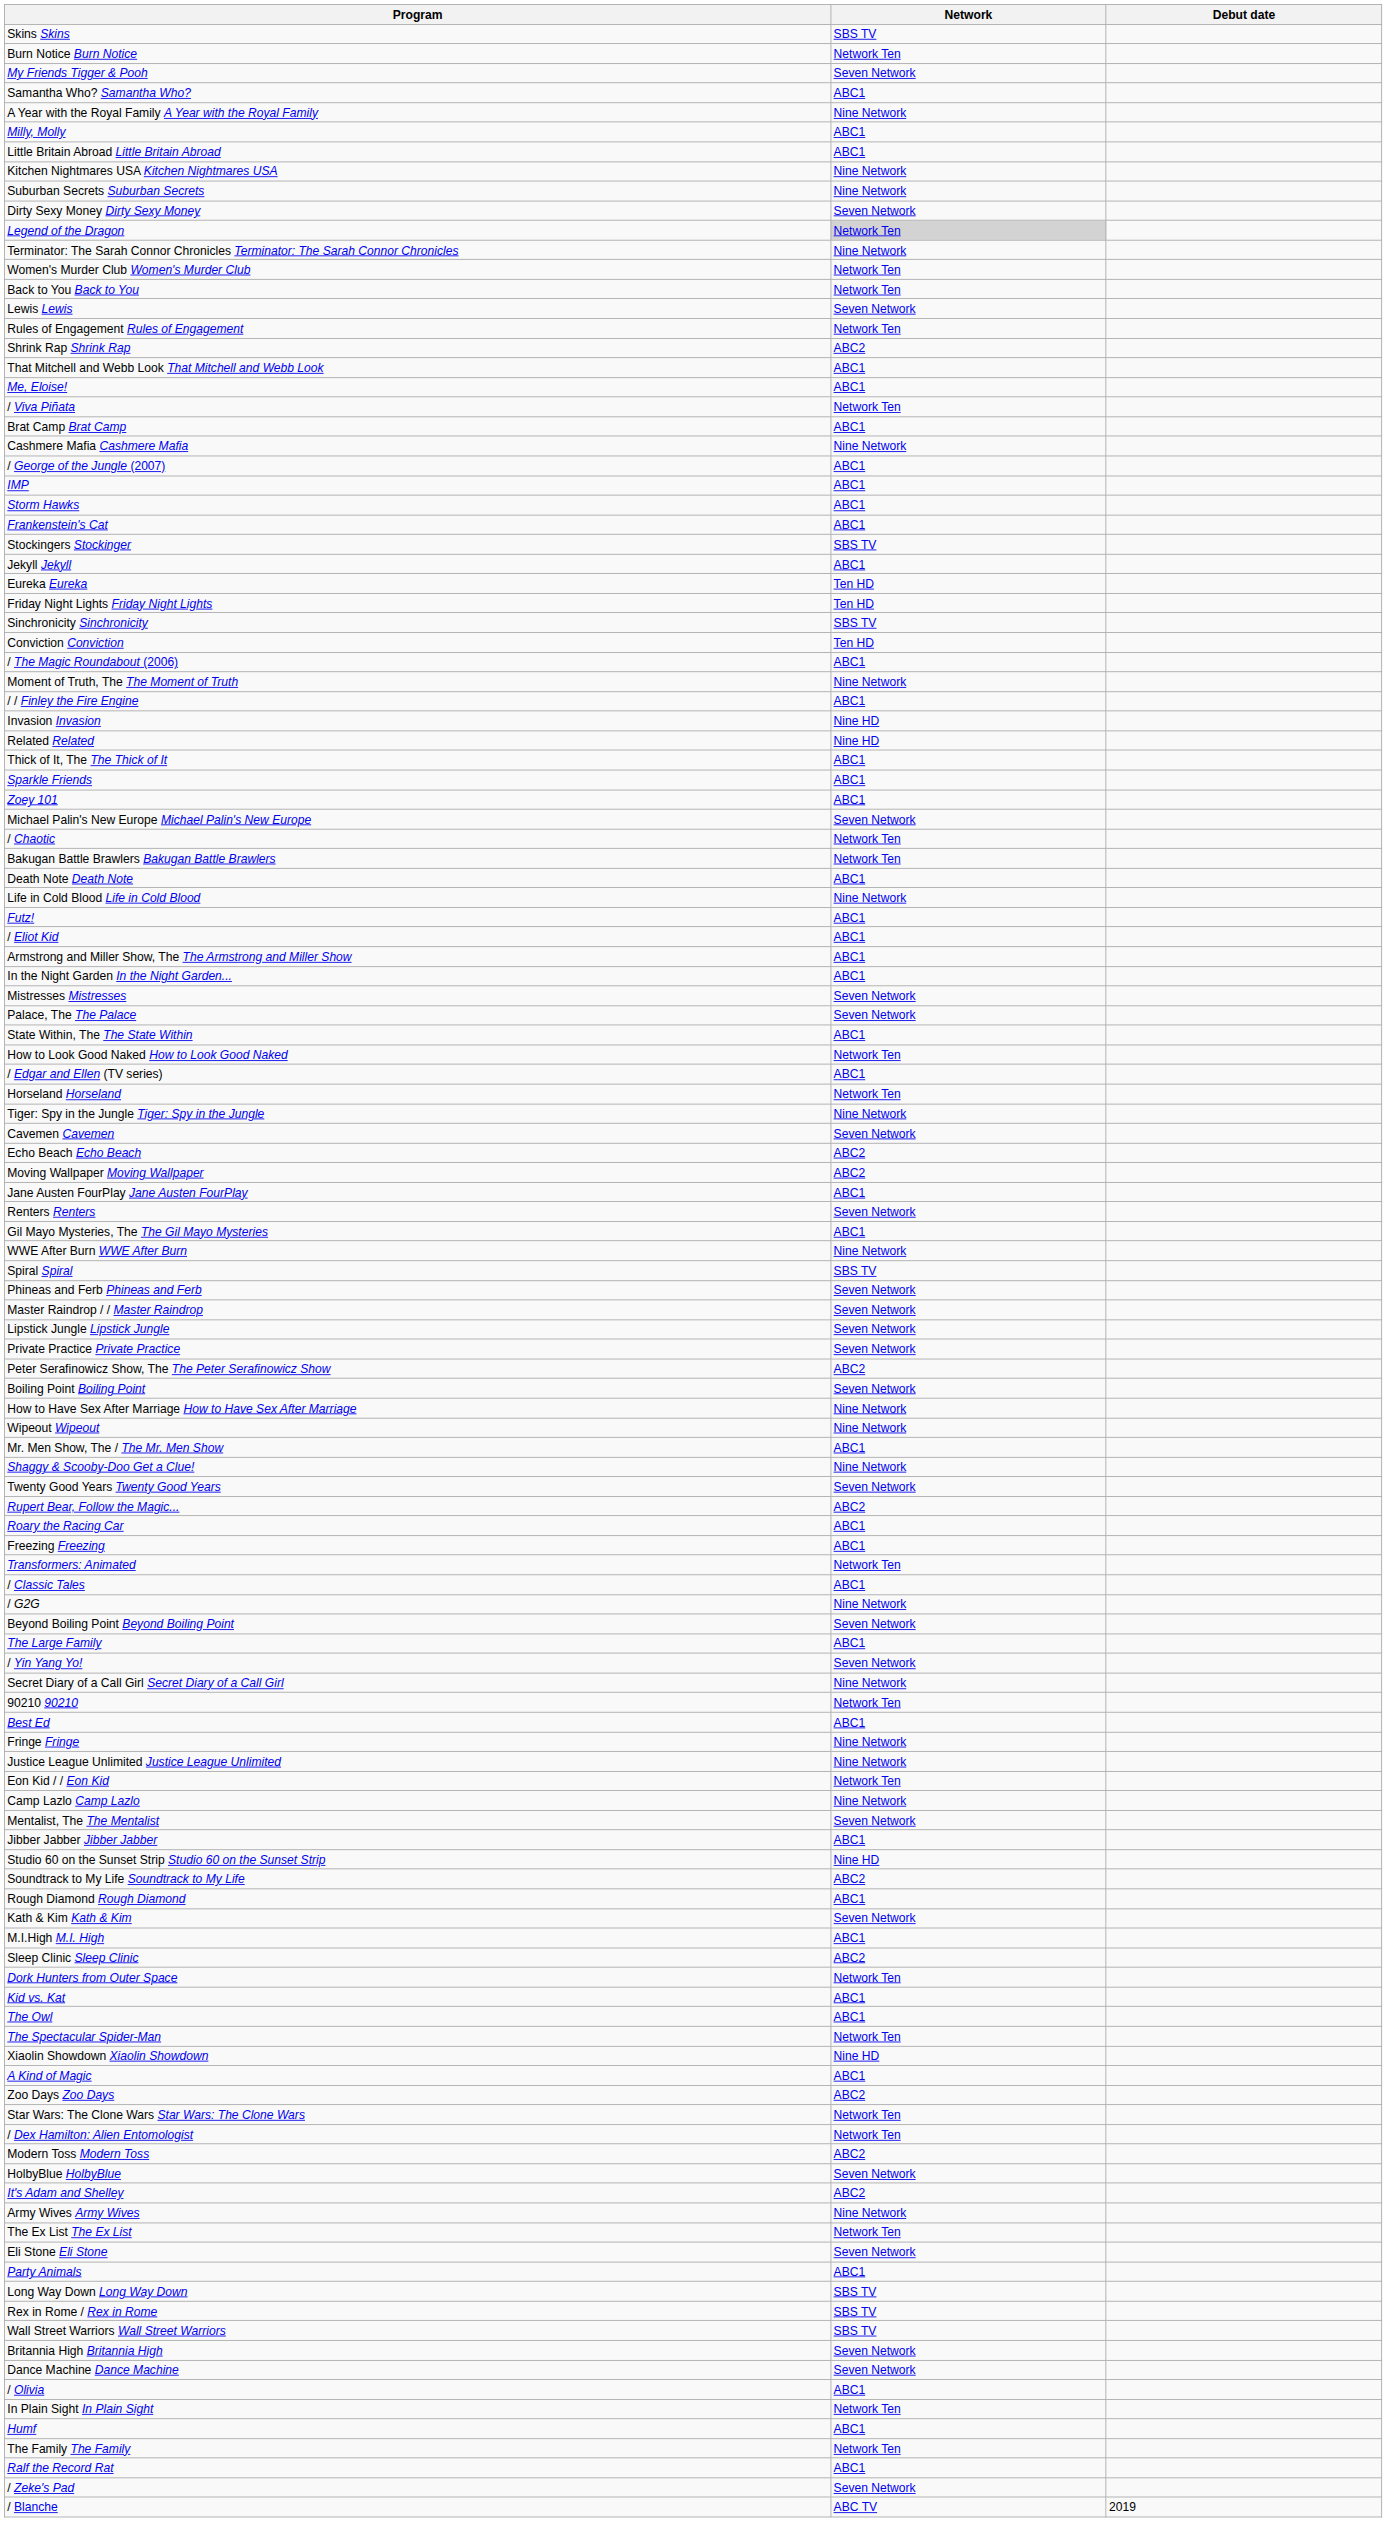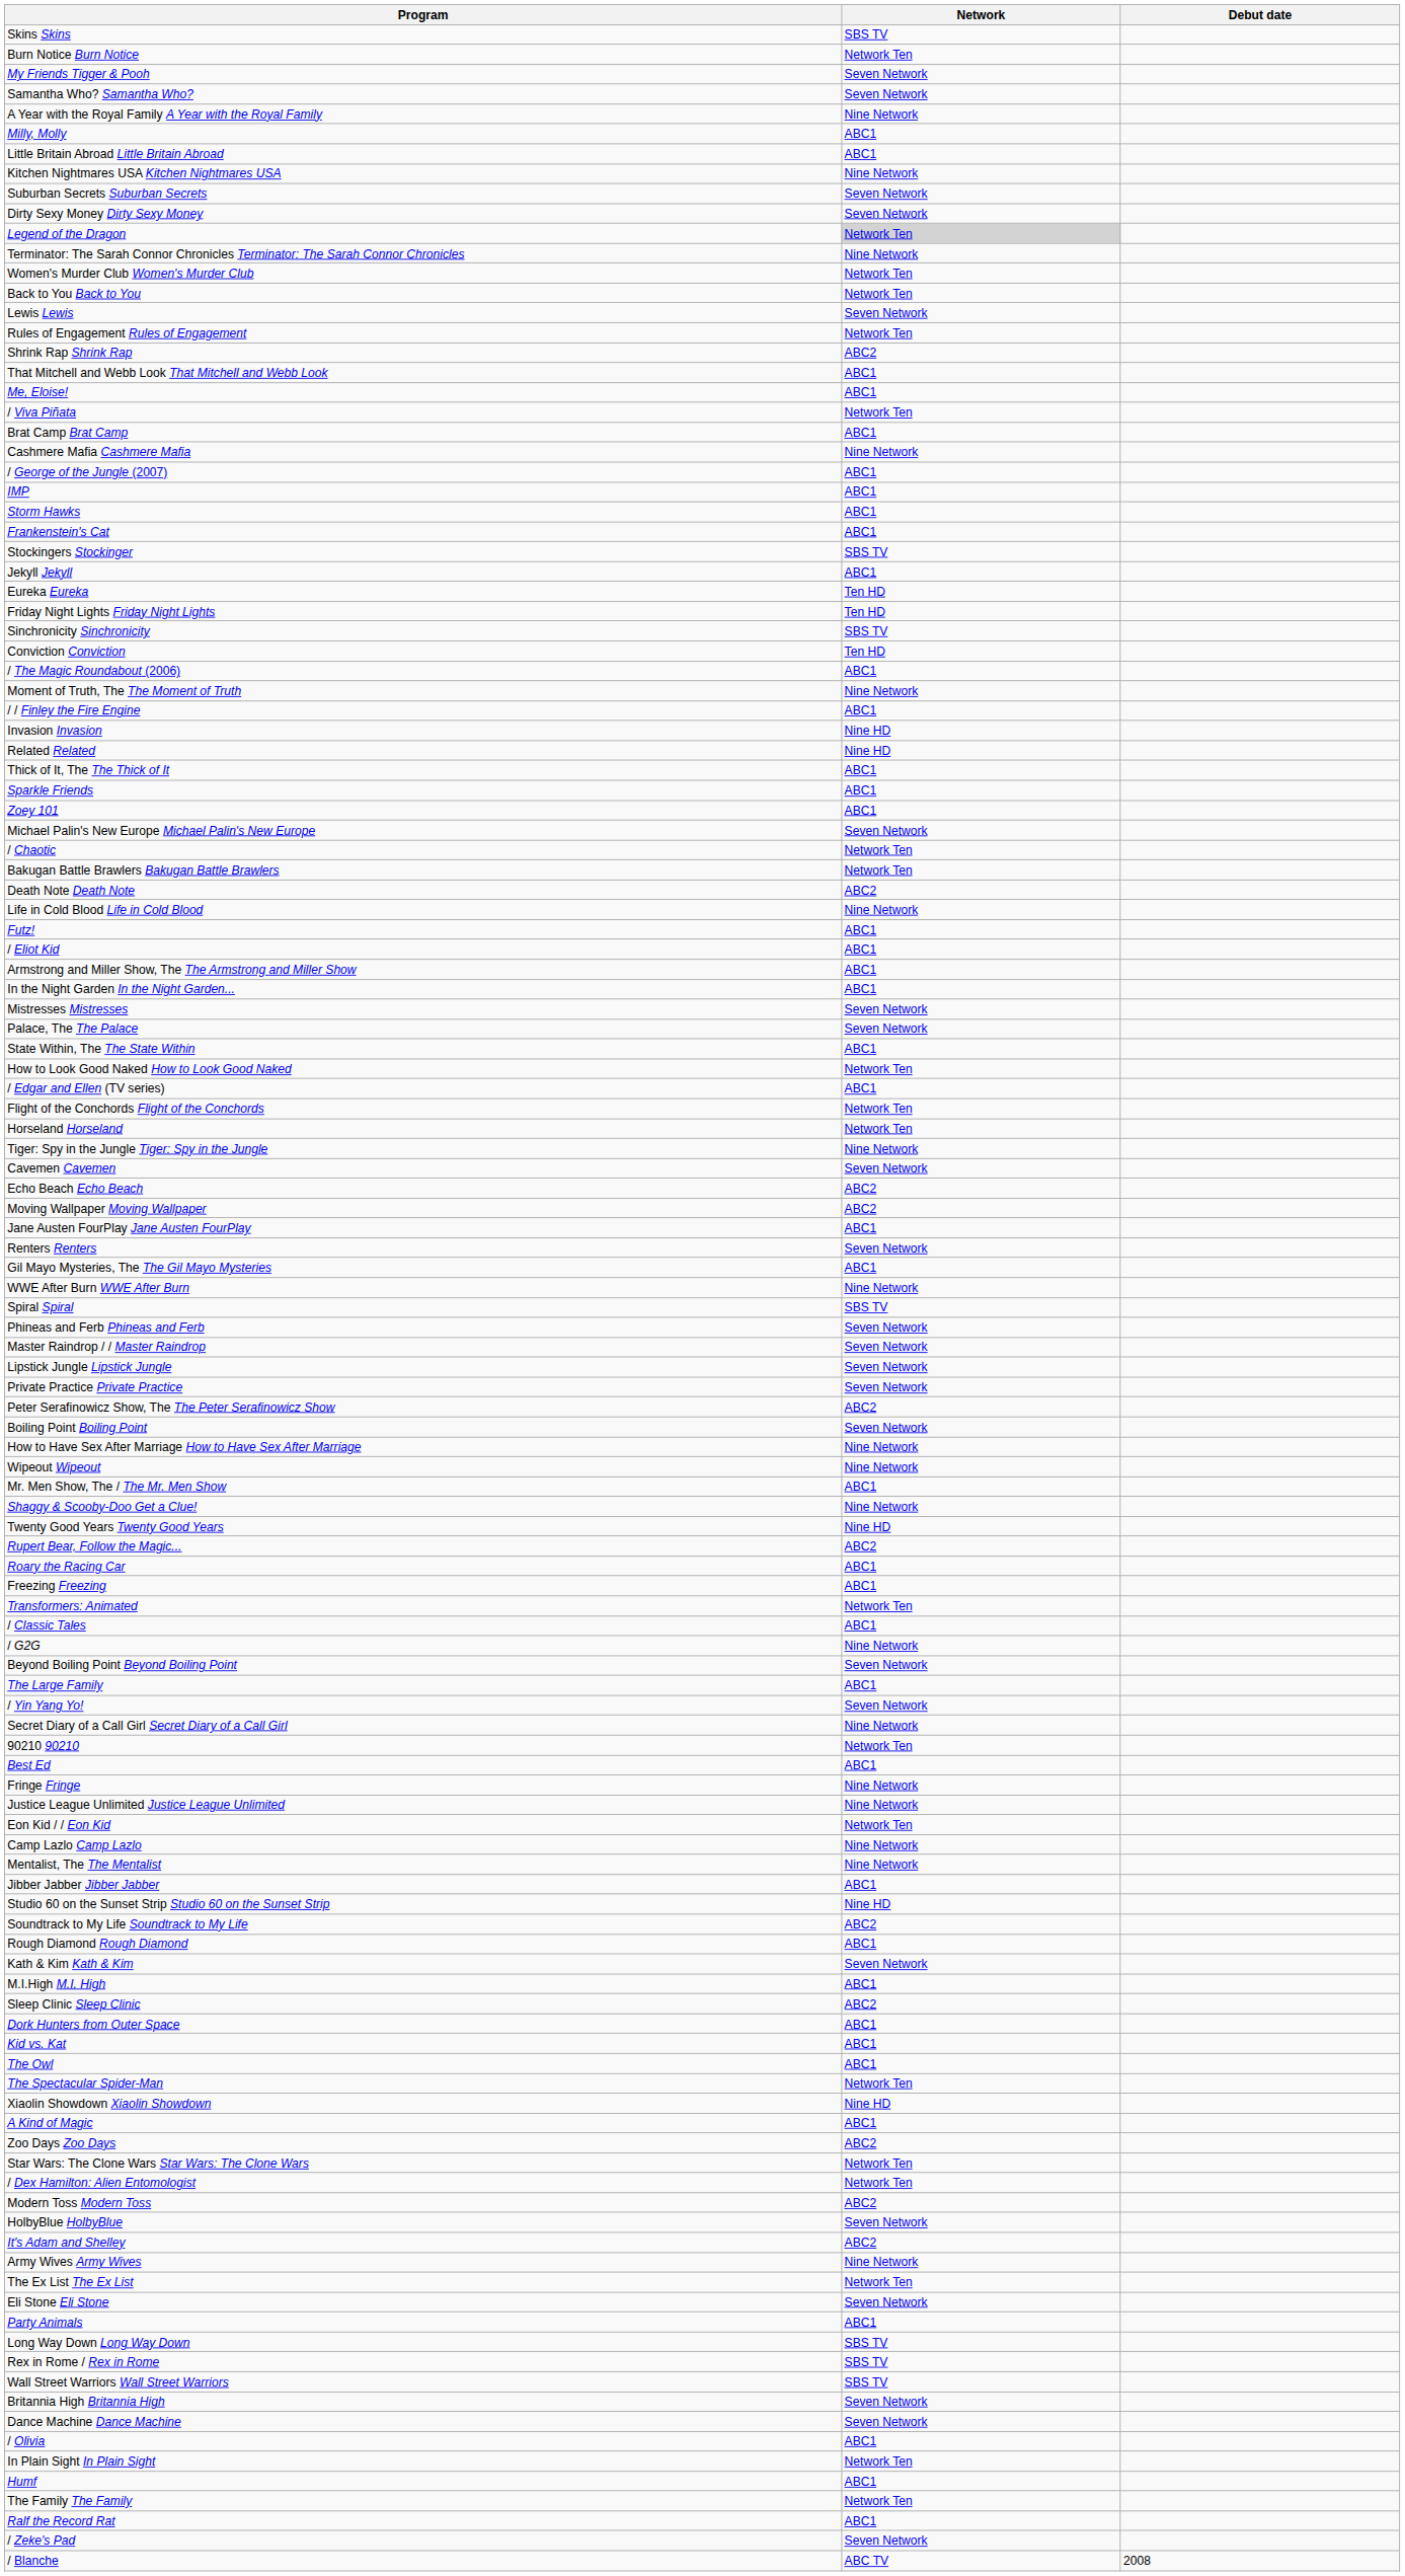Samantha Who? Samantha Who? | Network: ABC1 -> Seven Network
Suburban Secrets Suburban Secrets | Network: Nine Network -> Seven Network
Death Note Death Note | Network: ABC1 -> ABC2
+ row: Flight of the Conchords Flight of the Conchords | Network Ten
Twenty Good Years Twenty Good Years | Network: Seven Network -> Nine HD
Mentalist, The The Mentalist | Network: Seven Network -> Nine Network
Dork Hunters from Outer Space | Network: Network Ten -> ABC1
/ Blanche | Debut date: 2019 -> 2008
